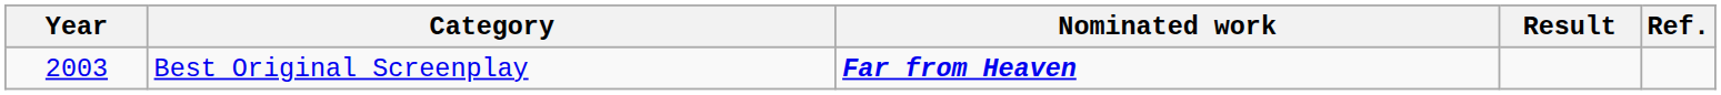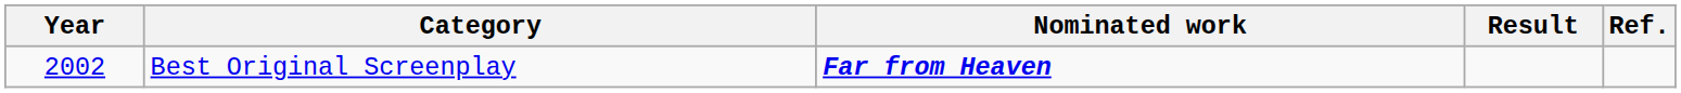Best Original Screenplay | Year: 2003 -> 2002
